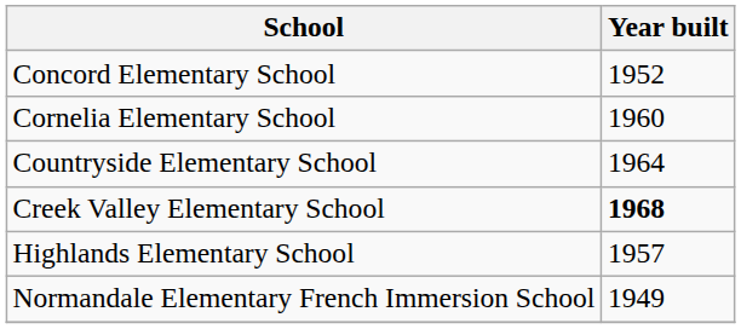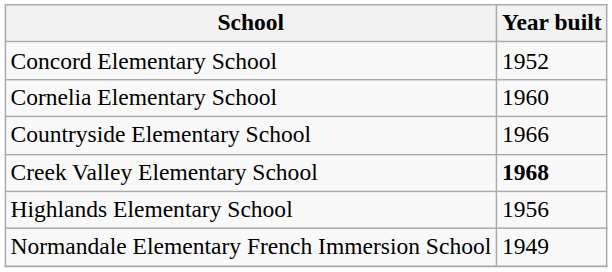Countryside Elementary School | Year built: 1964 -> 1966
Highlands Elementary School | Year built: 1957 -> 1956
